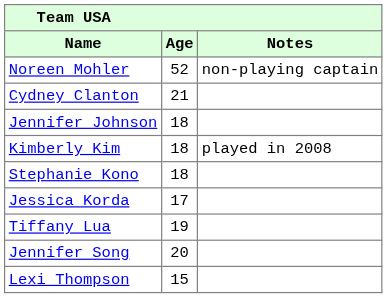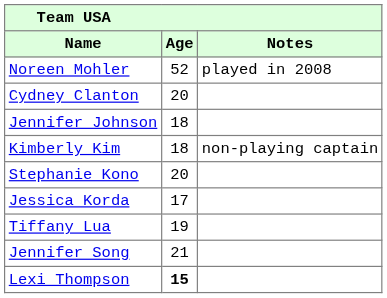Noreen Mohler | Notes: non-playing captain -> played in 2008
Cydney Clanton | Age: 21 -> 20
Kimberly Kim | Notes: played in 2008 -> non-playing captain
Stephanie Kono | Age: 18 -> 20
Jennifer Song | Age: 20 -> 21
Lexi Thompson | Age: normal -> bold
